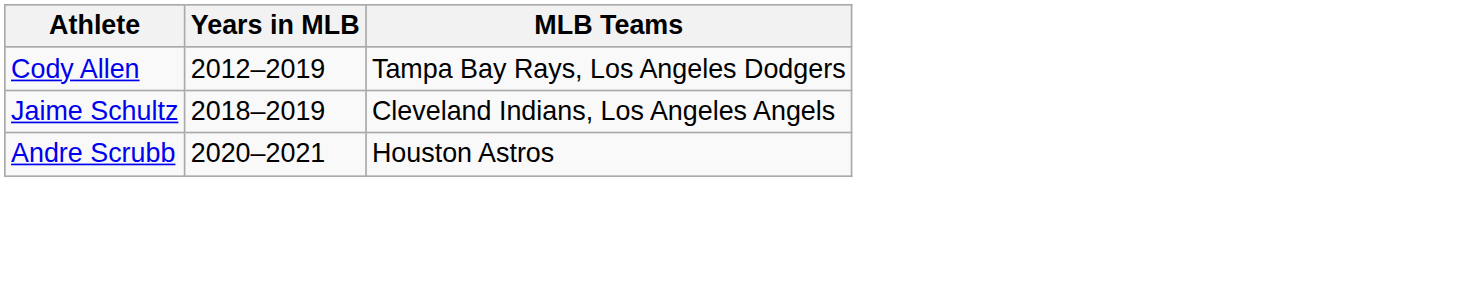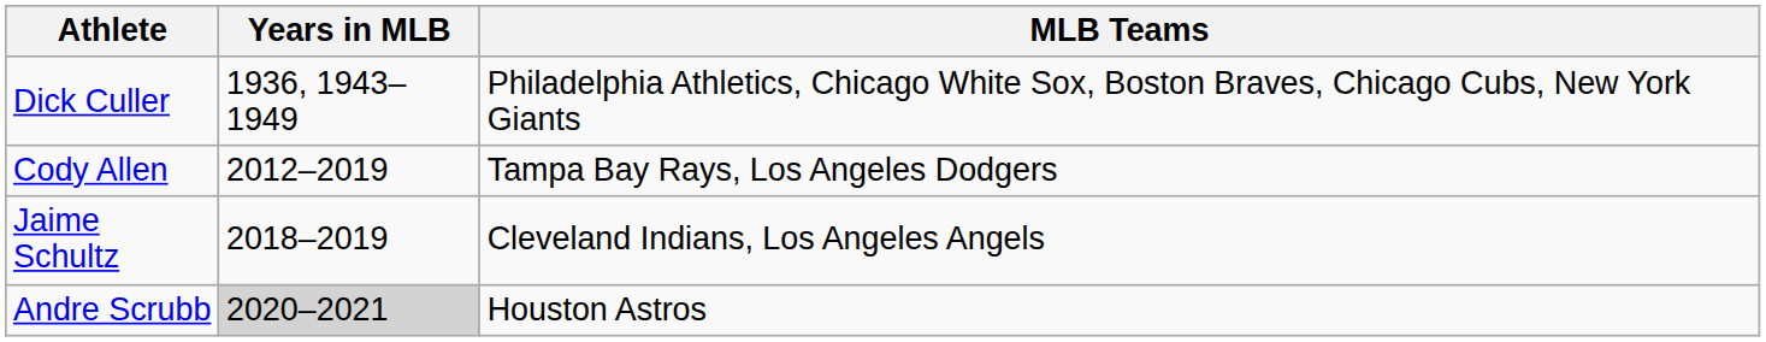+ row: Dick Culler | 1936, 1943–1949 | Philadelphia Athletics, Chicago White Sox, Boston Braves, Chicago Cubs, New York Giants
Andre Scrubb | Years in MLB: no background -> lightgrey background
